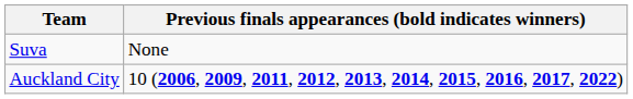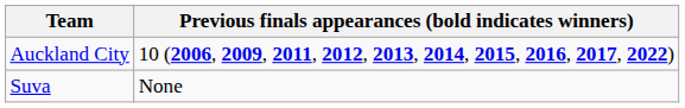rows swapped: Auckland City <-> Suva
